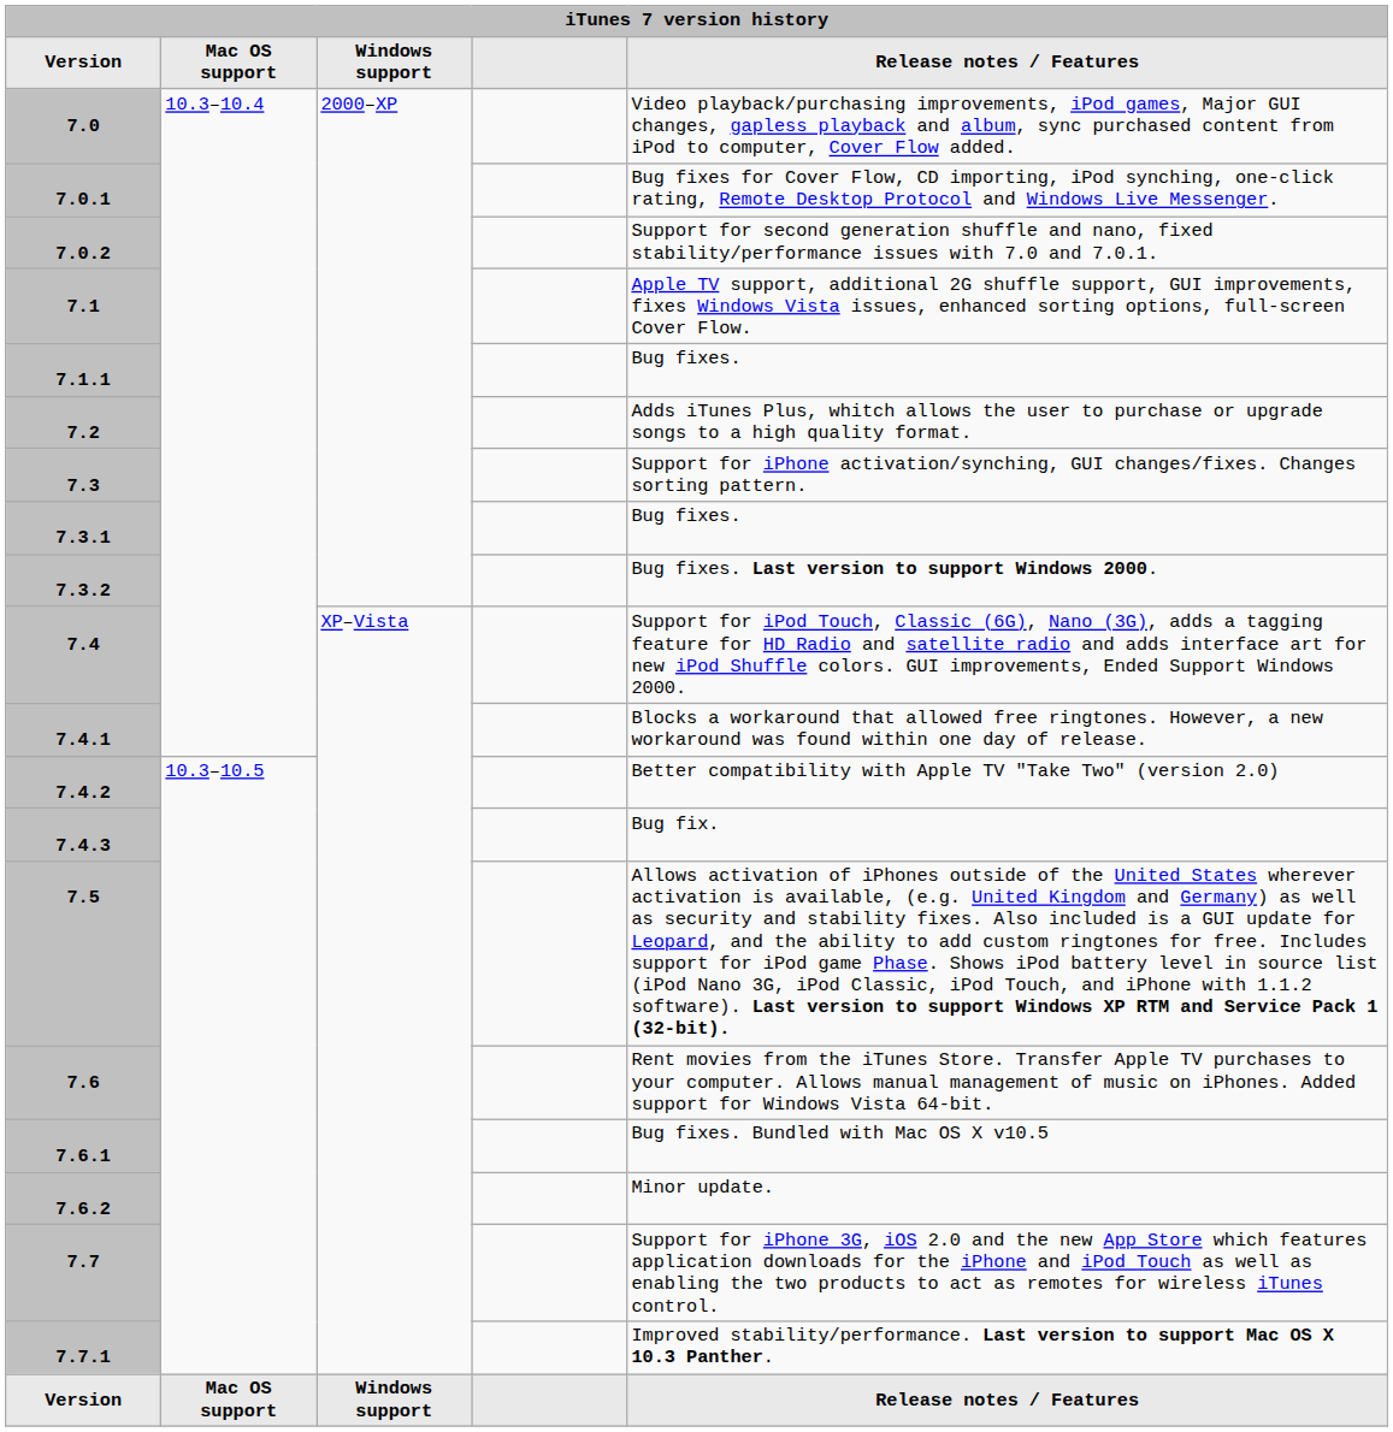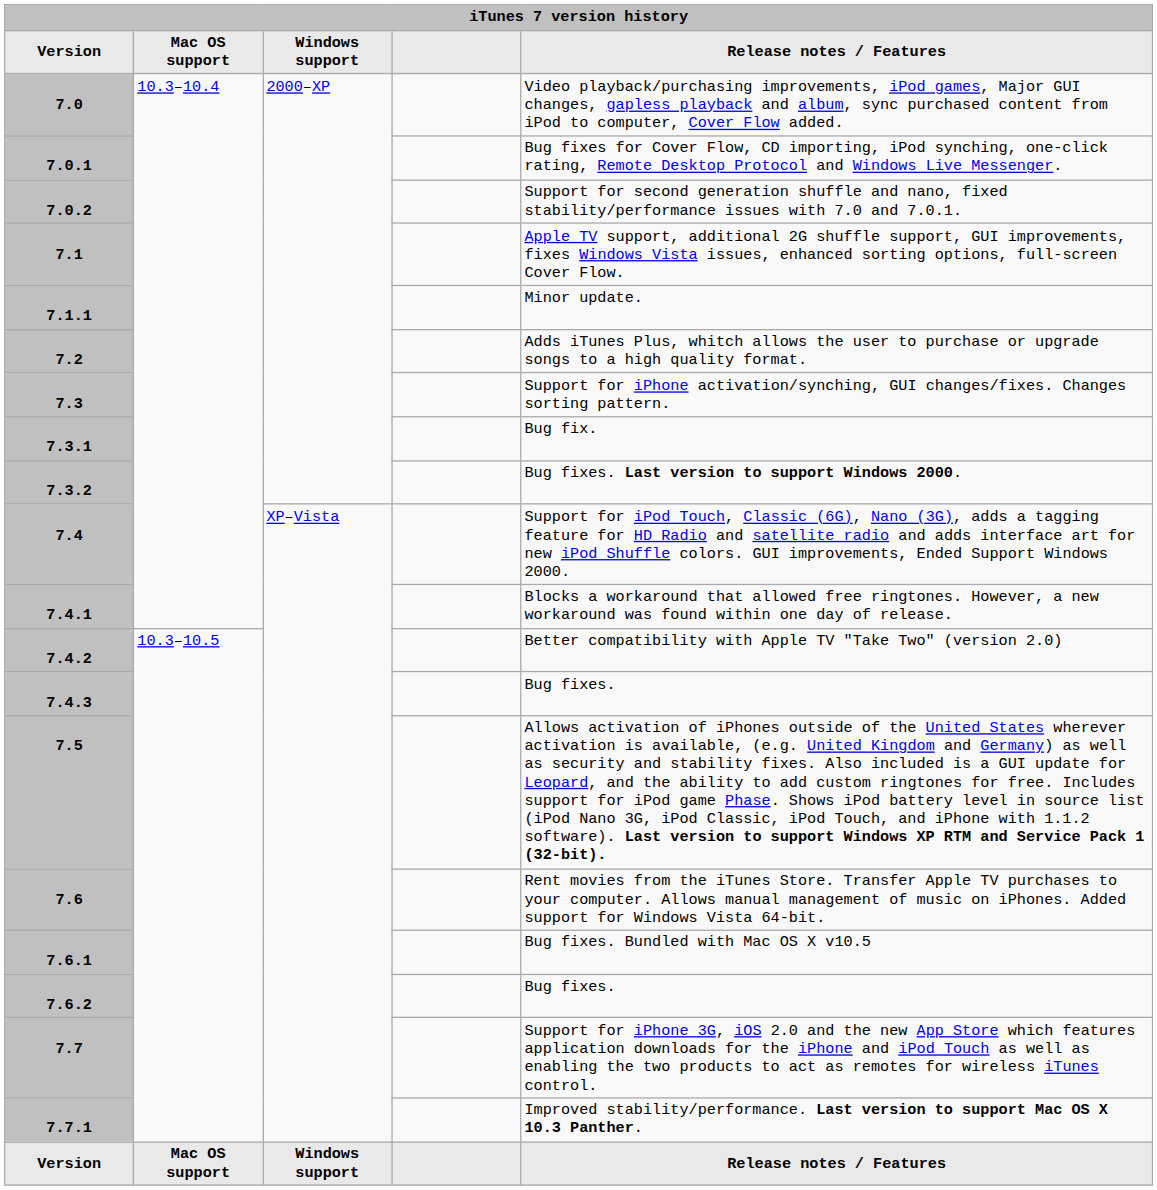7.1.1 | Release notes / Features: Bug fixes. -> Minor update.
7.3.1 | Release notes / Features: Bug fixes. -> Bug fix.
7.4.3 | Release notes / Features: Bug fix. -> Bug fixes.
7.6.2 | Release notes / Features: Minor update. -> Bug fixes.
